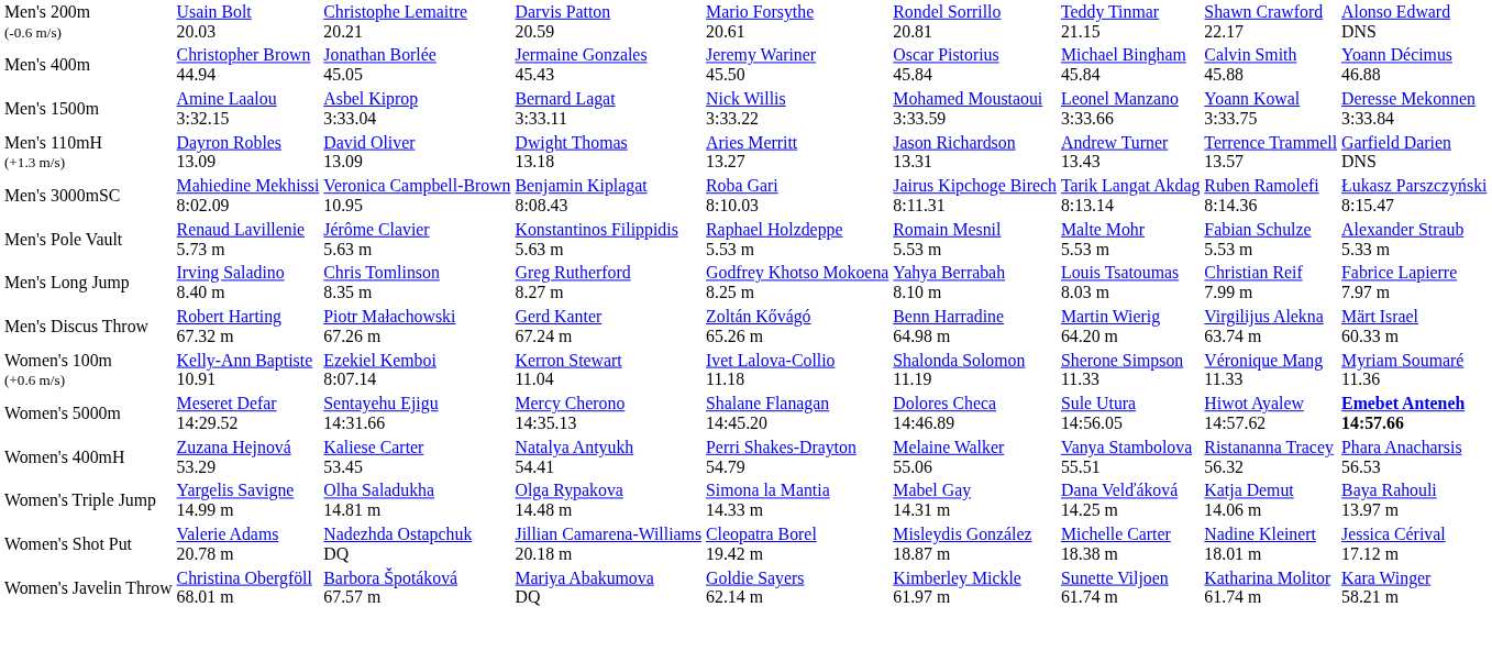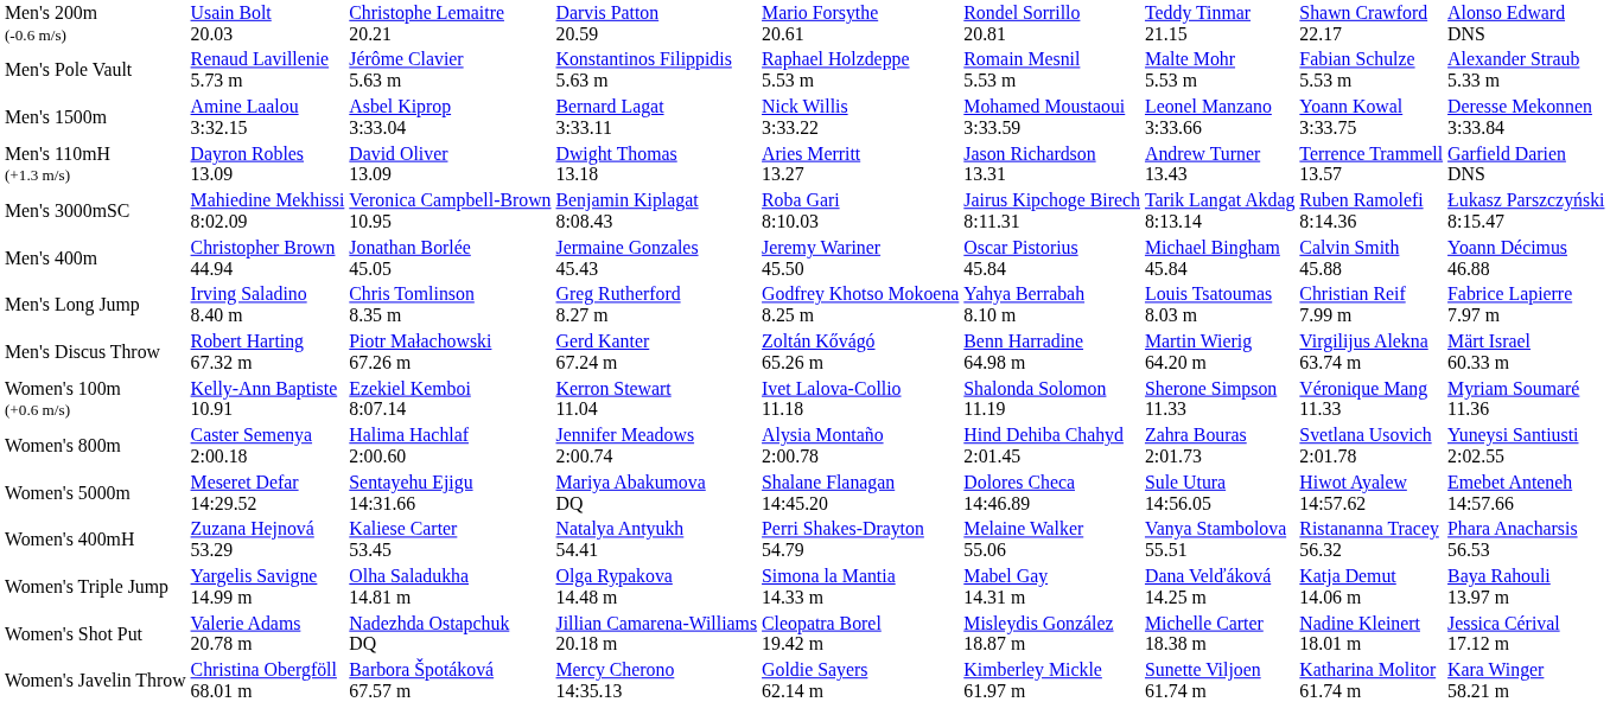rows swapped: Men's 400m <-> Men's Pole Vault
+ row: Women's 800m | Caster Semenya 2:00.18 | Halima Hachlaf 2:00.60 | Jennifer Meadows 2:00.74 | Alysia Montaño 2:00.78 | Hind Dehiba Chahyd 2:01.45 | Zahra Bouras 2:01.73 | Svetlana Usovich 2:01.78 | Yuneysi Santiusti 2:02.55
Women's 5000m | column 4: Mercy Cherono 14:35.13 -> Mariya Abakumova DQ
Women's 5000m | column 9: bold -> normal
Women's Javelin Throw | column 4: Mariya Abakumova DQ -> Mercy Cherono 14:35.13
